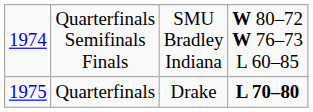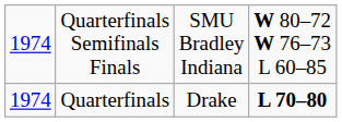Quarterfinals | column 1: 1975 -> 1974
